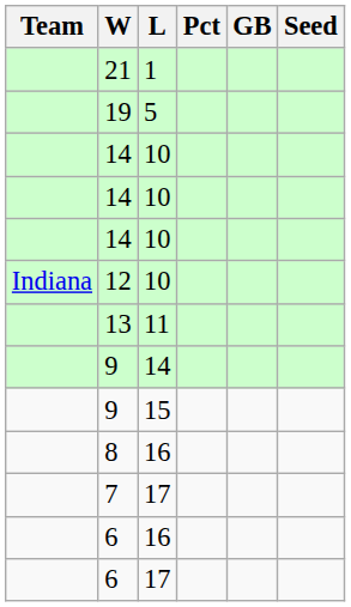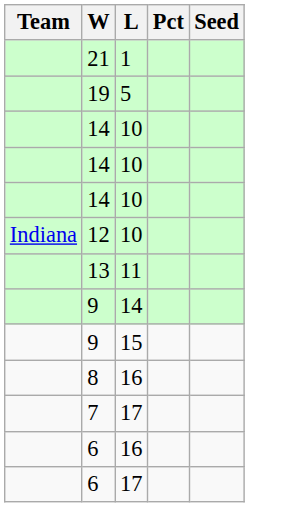- column: GB
